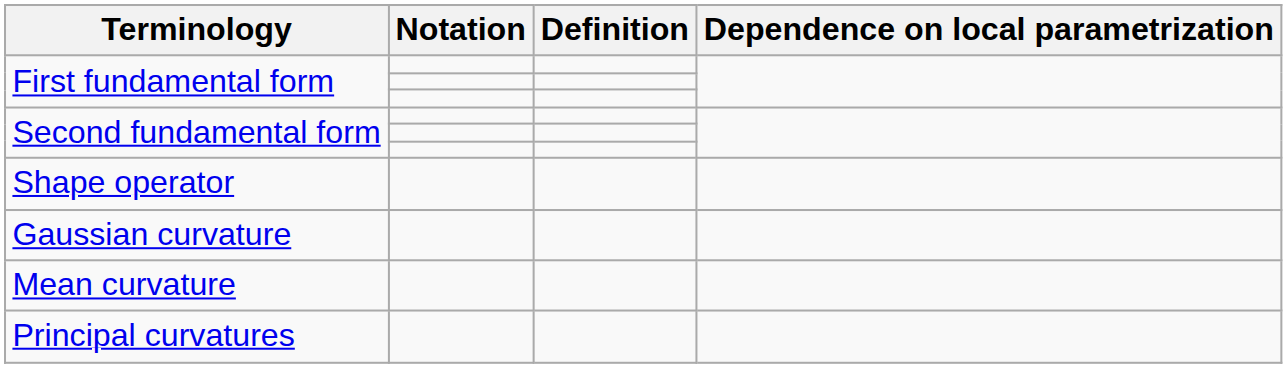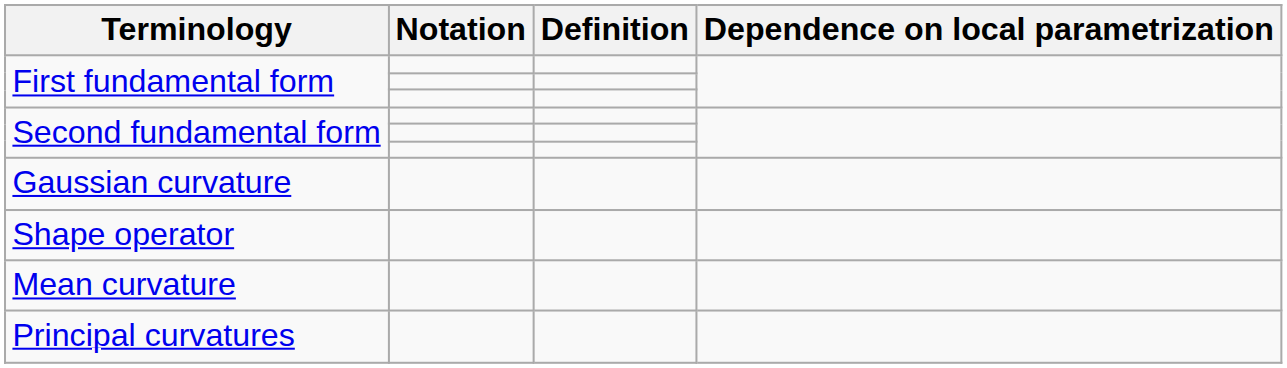rows swapped: Shape operator <-> Gaussian curvature
